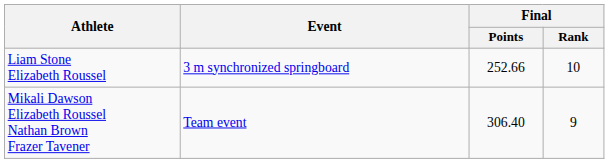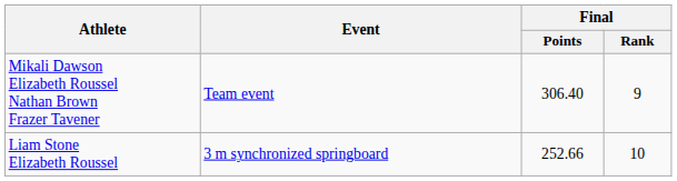rows swapped: Liam Stone Elizabeth Roussel <-> Mikali Dawson Elizabeth Roussel Nathan Brown Frazer Tavener
